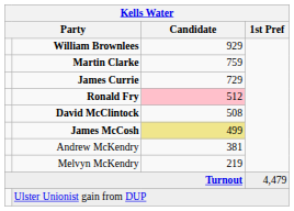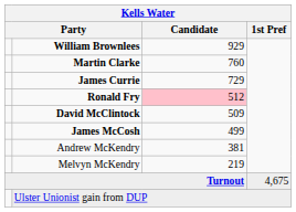Martin Clarke | Candidate: 759 -> 760
David McClintock | Candidate: 508 -> 509
James McCosh | Candidate: khaki background -> no background
Turnout | 1st Pref: 4,479 -> 4,675
